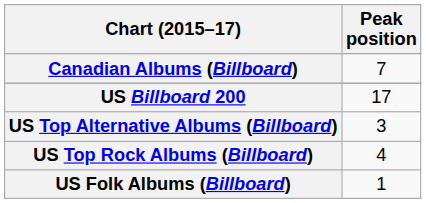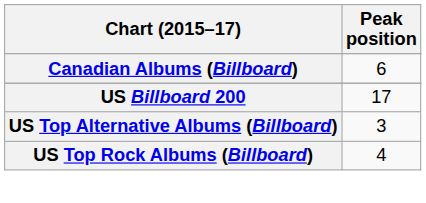Canadian Albums (Billboard) | Peak position: 7 -> 6
- row: US Folk Albums (Billboard) | 1
